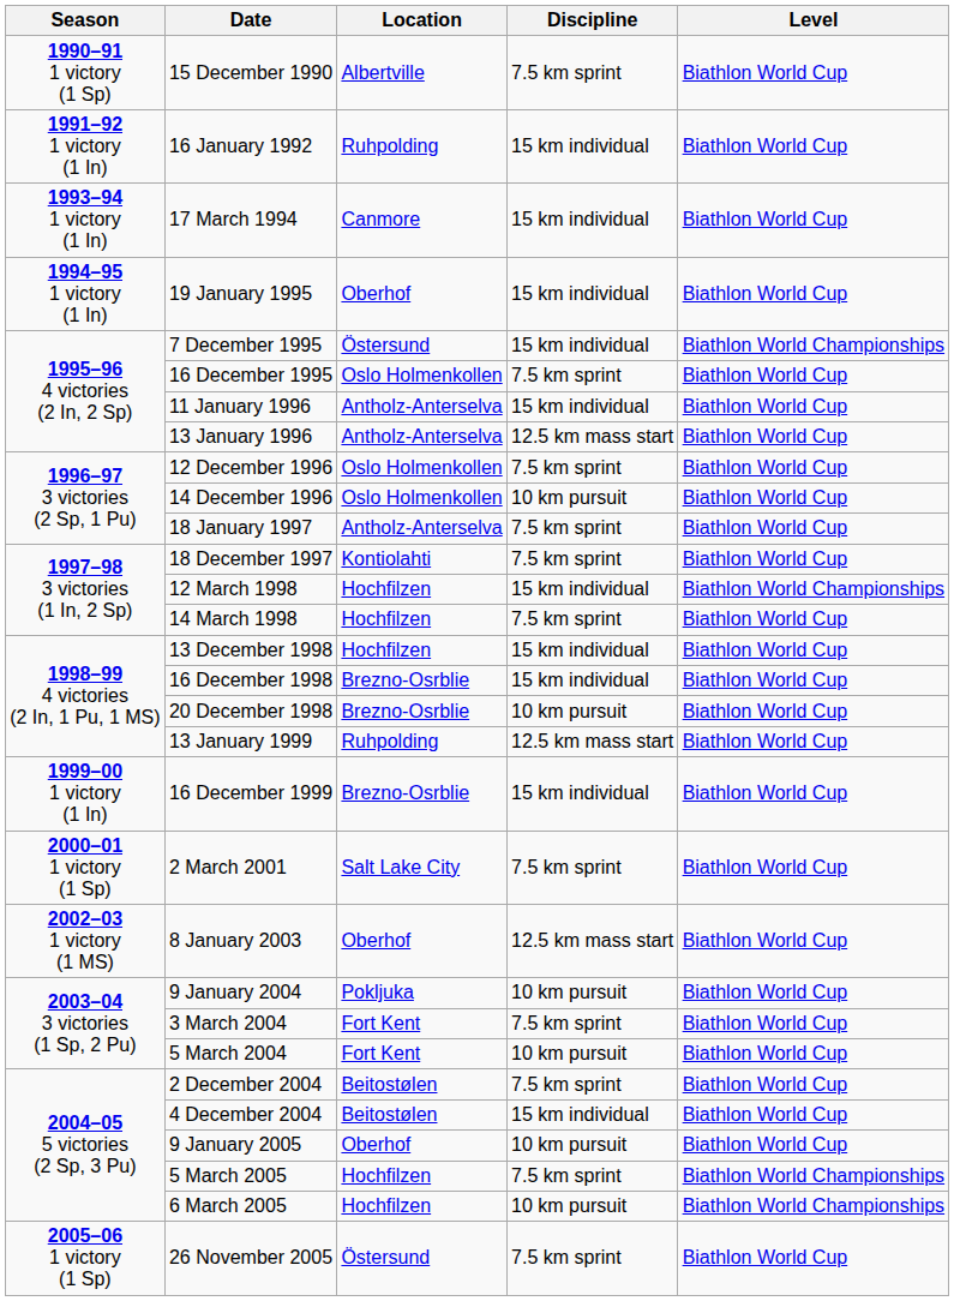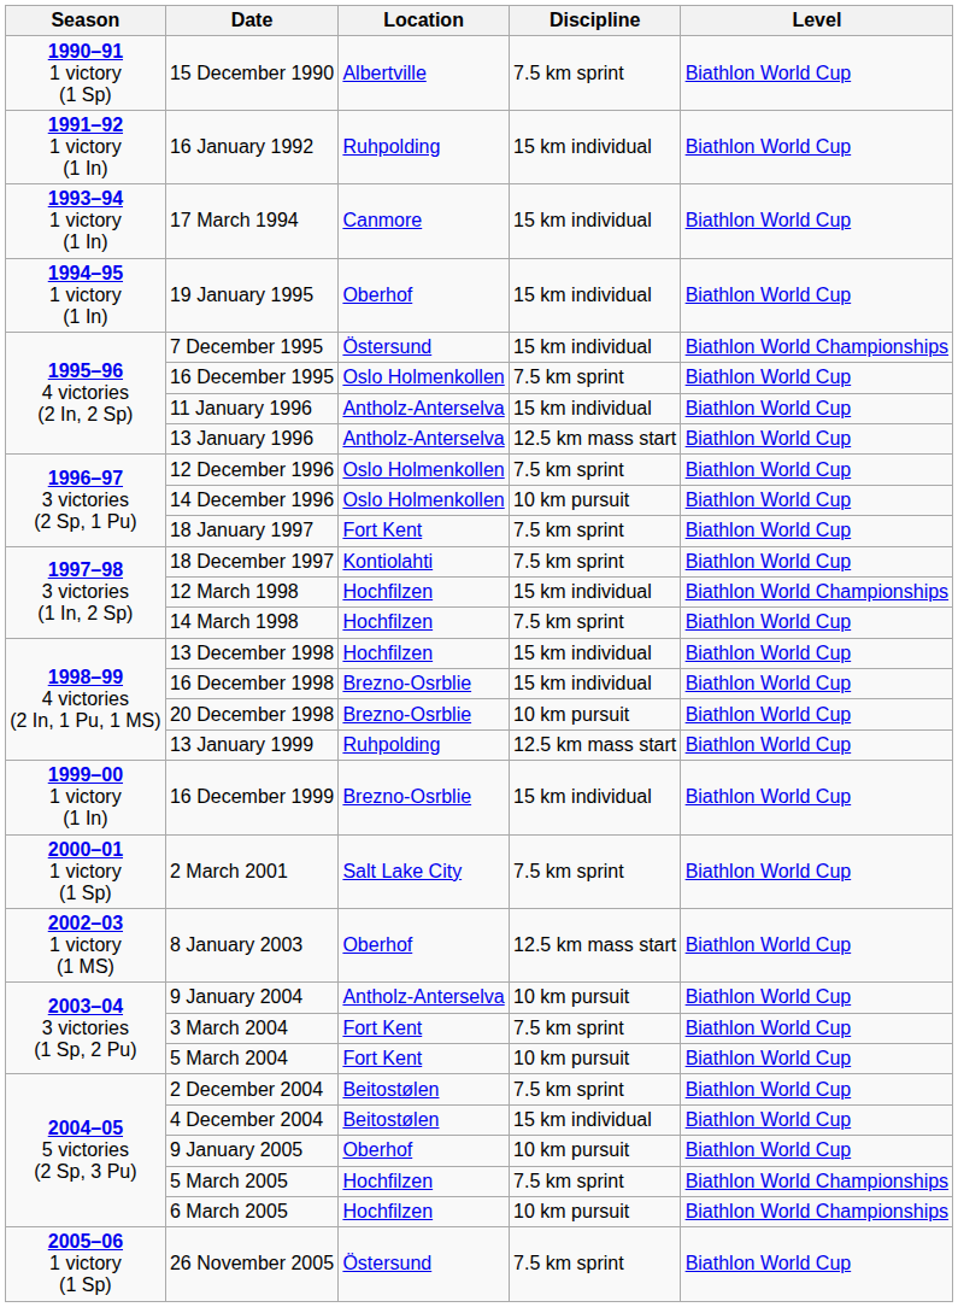18 January 1997 | Location: Antholz-Anterselva -> Fort Kent
9 January 2004 | Location: Pokljuka -> Antholz-Anterselva
